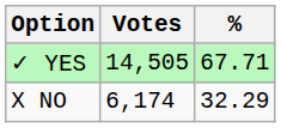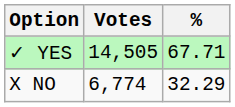X NO | Votes: 6,174 -> 6,774
